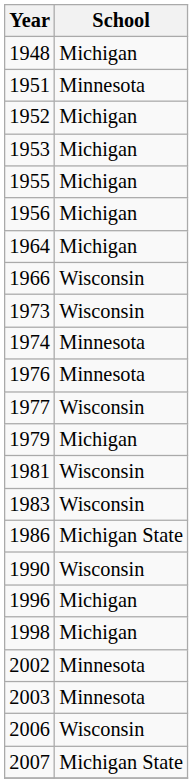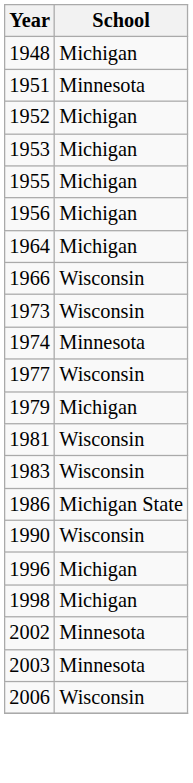- row: 1976 | Minnesota
- row: 2007 | Michigan State
